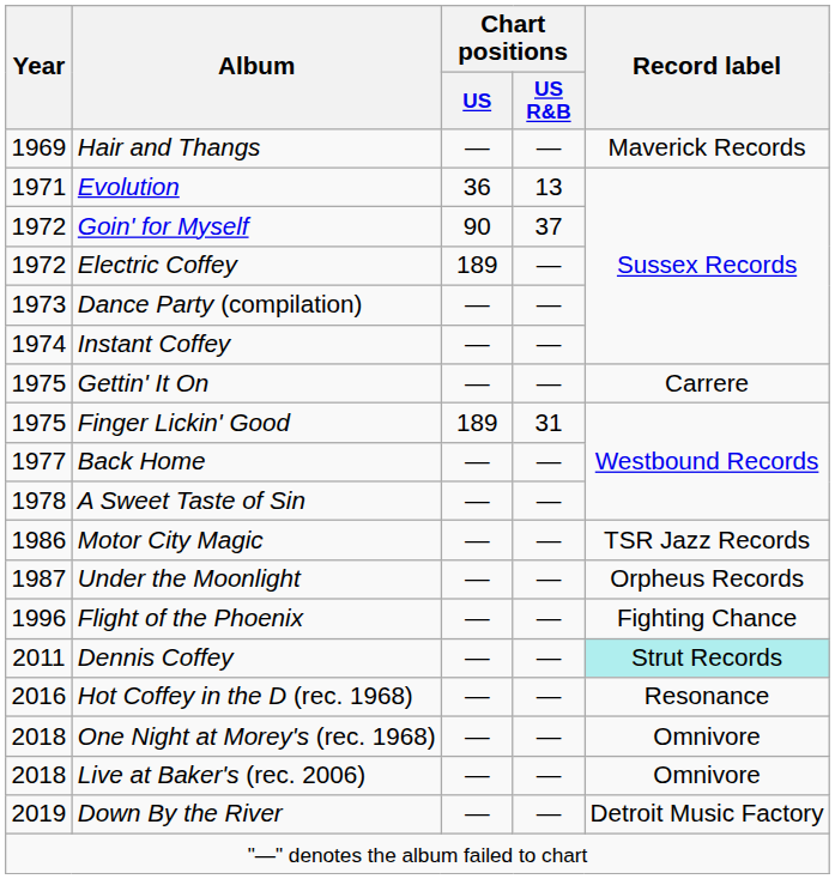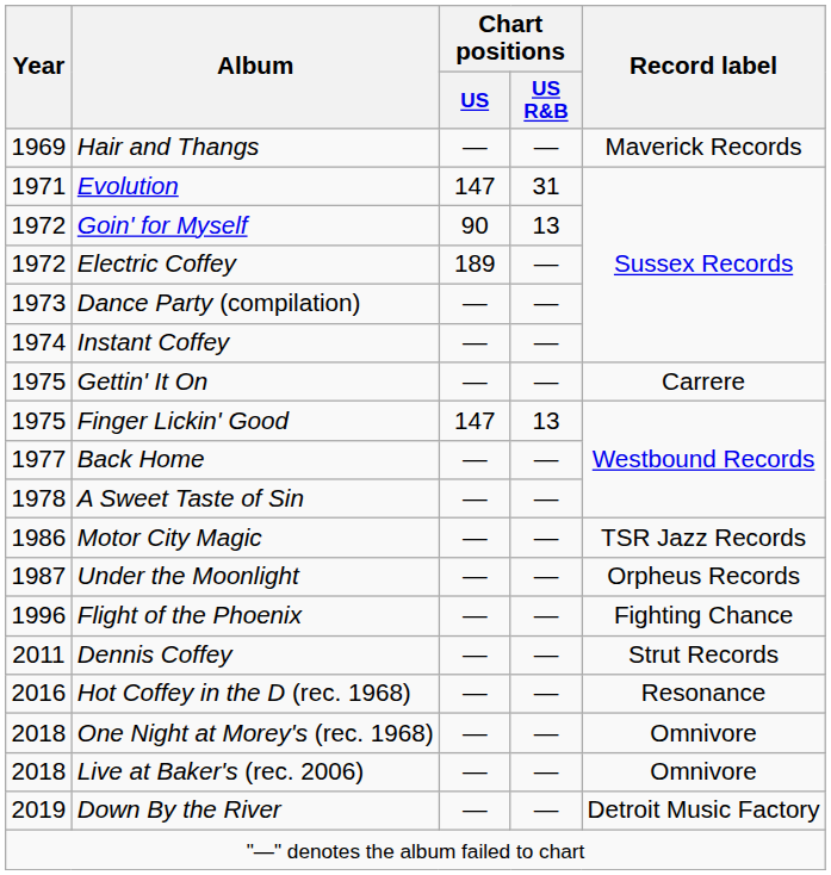Evolution | Chart positions / US: 36 -> 147
Evolution | Chart positions / US R&B: 13 -> 31
Goin' for Myself | Chart positions / US R&B: 37 -> 13
Finger Lickin' Good | Chart positions / US: 189 -> 147
Finger Lickin' Good | Chart positions / US R&B: 31 -> 13
Dennis Coffey | Record label: paleturquoise background -> no background
